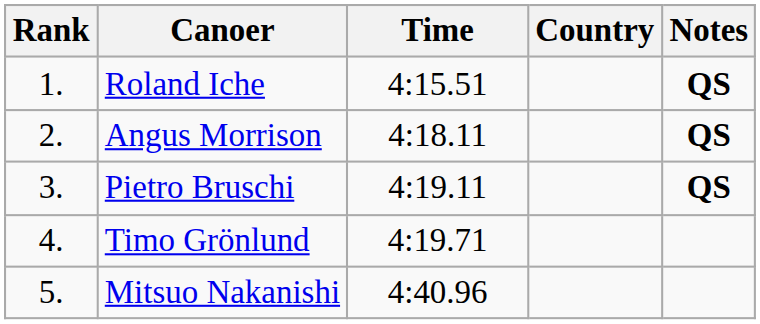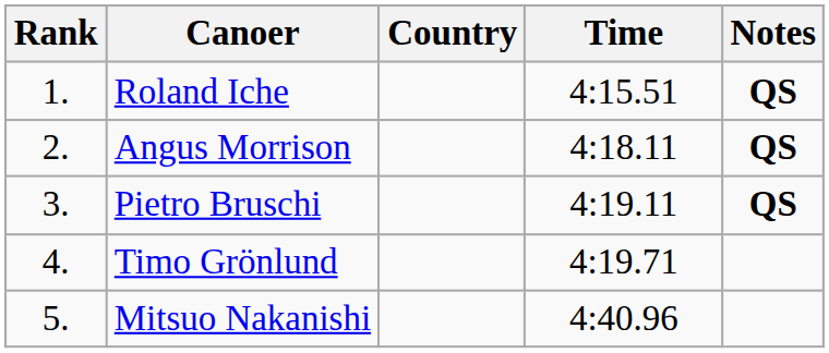columns swapped: Country <-> Time
